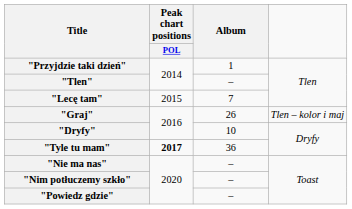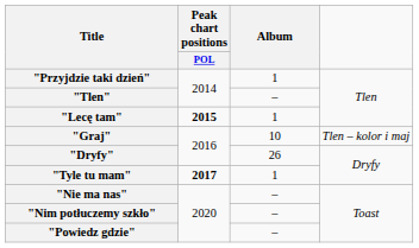"Lecę tam" | Peak chart positions / POL: normal -> bold
"Lecę tam" | Album: 7 -> 1
"Graj" | Album: 26 -> 10
"Dryfy" | Album: 10 -> 26
"Tyle tu mam" | Album: 36 -> 1
